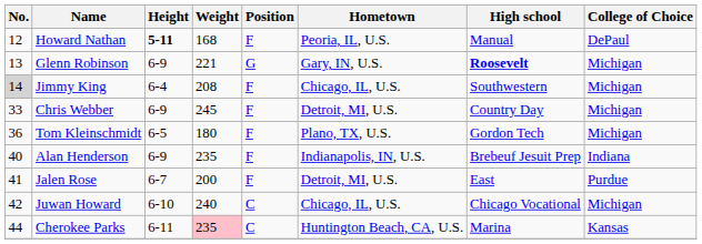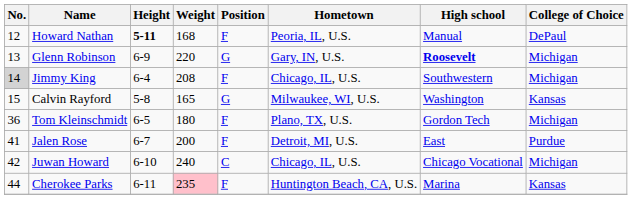Glenn Robinson | Weight: 221 -> 220
+ row: 15 | Calvin Rayford | 5-8 | 165 | G | Milwaukee, WI, U.S. | Washington | Kansas
- row: 33 | Chris Webber | 6-9 | 245 | F | Detroit, MI, U.S. | Country Day | Michigan
- row: 40 | Alan Henderson | 6-9 | 235 | F | Indianapolis, IN, U.S. | Brebeuf Jesuit Prep | Indiana
Cherokee Parks | Position: C -> F
